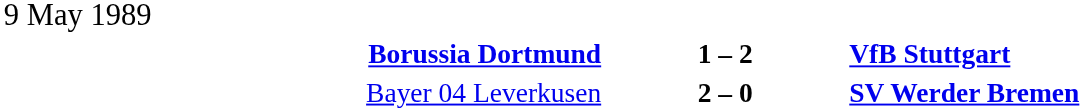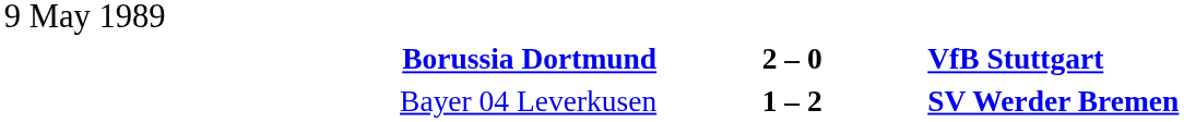Borussia Dortmund | column 2: 1 – 2 -> 2 – 0
Bayer 04 Leverkusen | column 2: 2 – 0 -> 1 – 2
